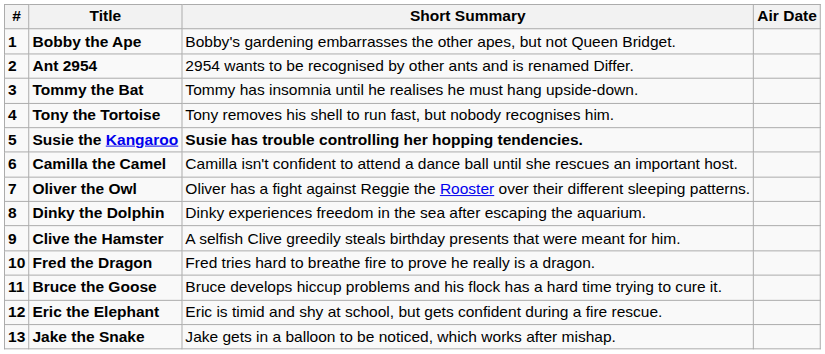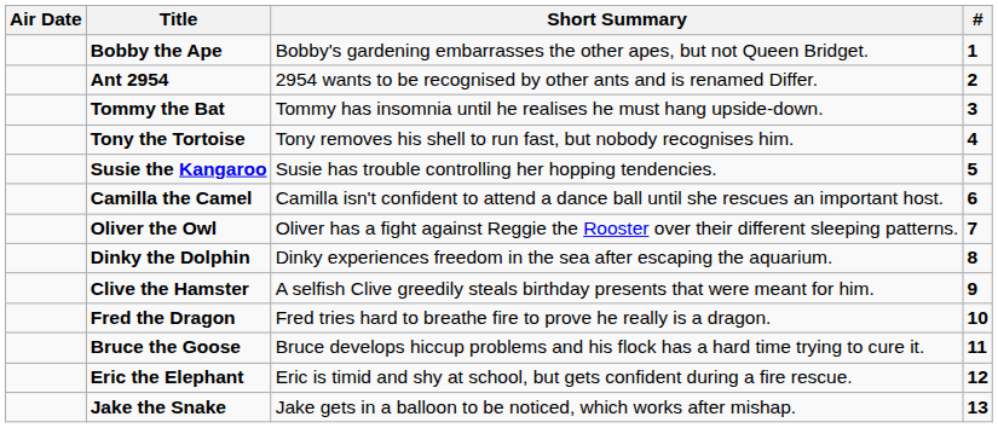columns swapped: # <-> Air Date
Susie the Kangaroo | Short Summary: bold -> normal
